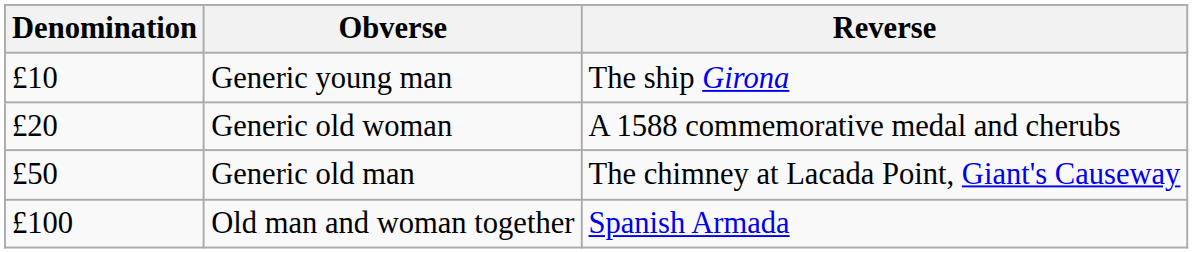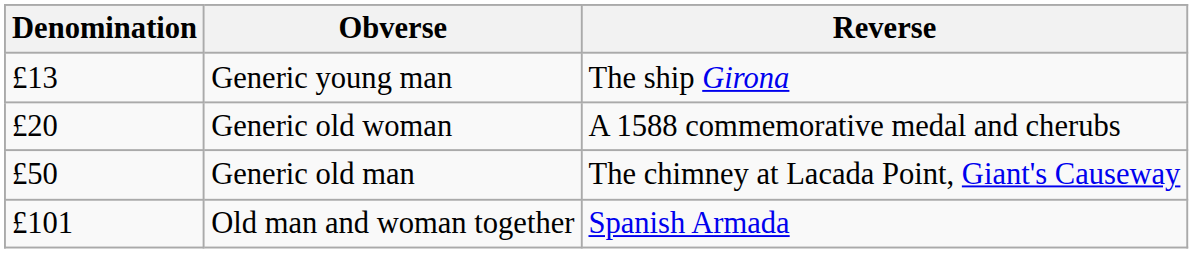Generic young man | Denomination: £10 -> £13
Old man and woman together | Denomination: £100 -> £101
